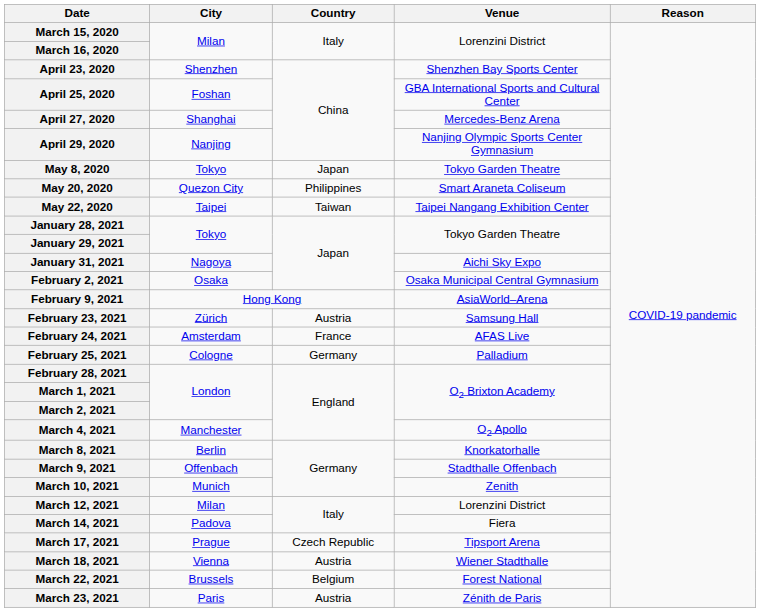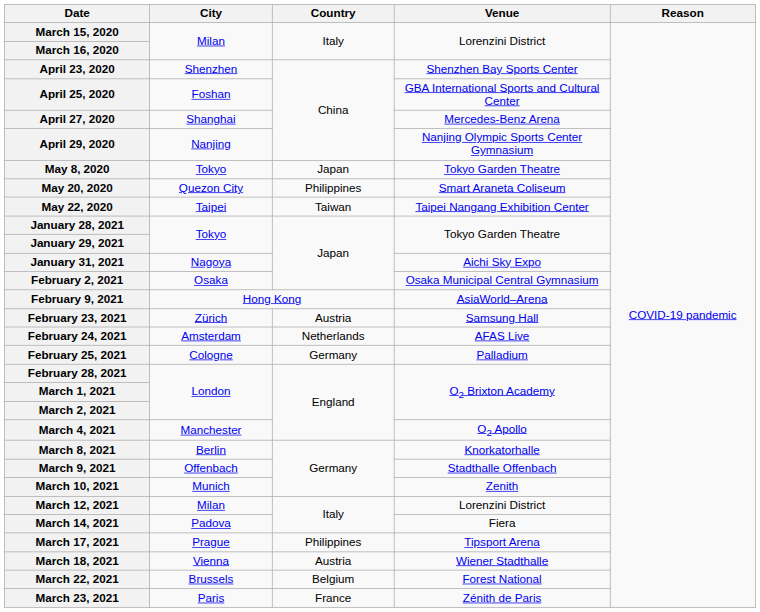February 24, 2021 | Country: France -> Netherlands
March 17, 2021 | Country: Czech Republic -> Philippines
March 23, 2021 | Country: Austria -> France
